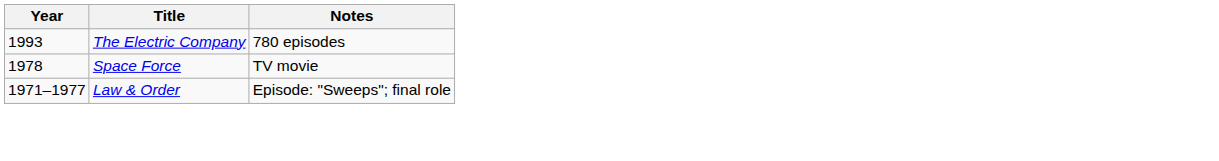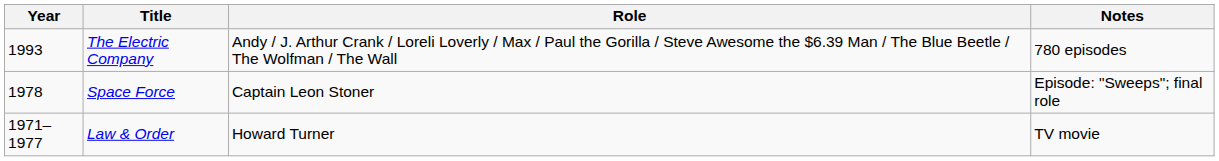+ column: Role | Andy / J. Arthur Crank / Loreli Loverly / Max / Paul the Gorilla / Steve Awesome the $6.39 Man / The Blue Beetle / The Wolfman / The Wall | Captain Leon Stoner | Howard Turner
Space Force | Notes: TV movie -> Episode: "Sweeps"; final role
Law & Order | Notes: Episode: "Sweeps"; final role -> TV movie
